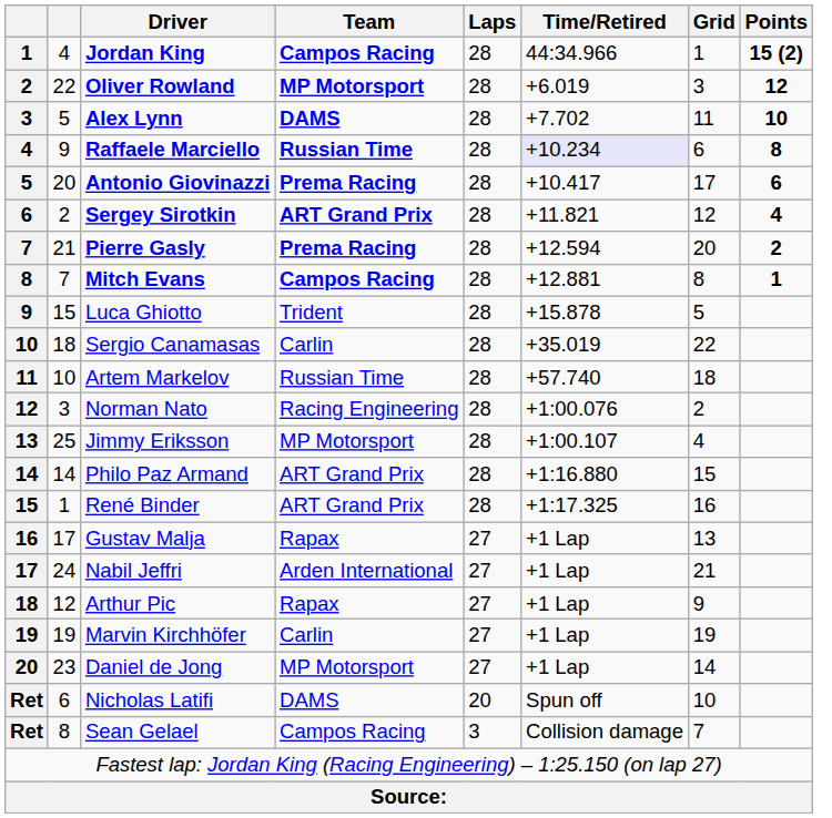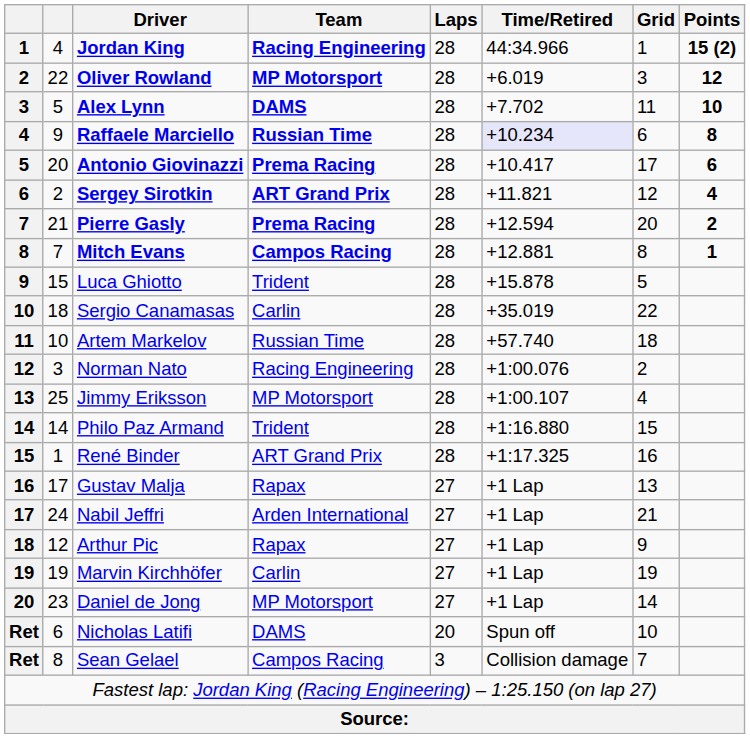Jordan King | Team: Campos Racing -> Racing Engineering
Philo Paz Armand | Team: ART Grand Prix -> Trident
